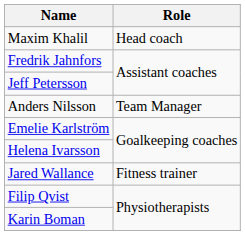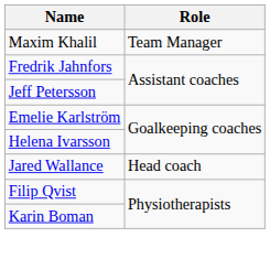Maxim Khalil | Role: Head coach -> Team Manager
- row: Anders Nilsson | Team Manager
Jared Wallance | Role: Fitness trainer -> Head coach
